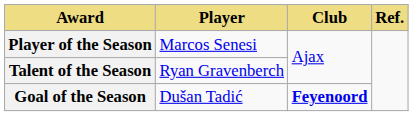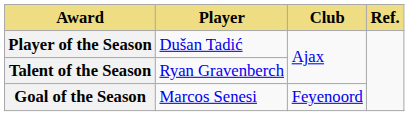Player of the Season | Player: Marcos Senesi -> Dušan Tadić
Goal of the Season | Player: Dušan Tadić -> Marcos Senesi
Goal of the Season | Club: bold -> normal
